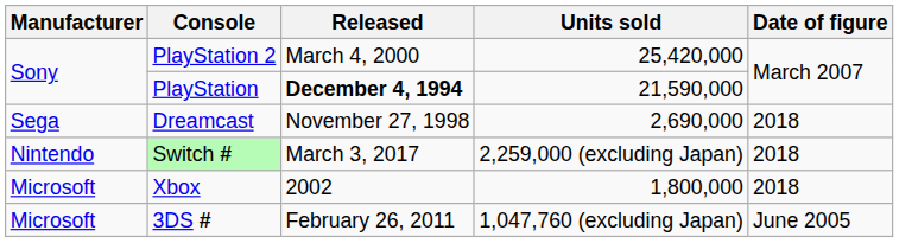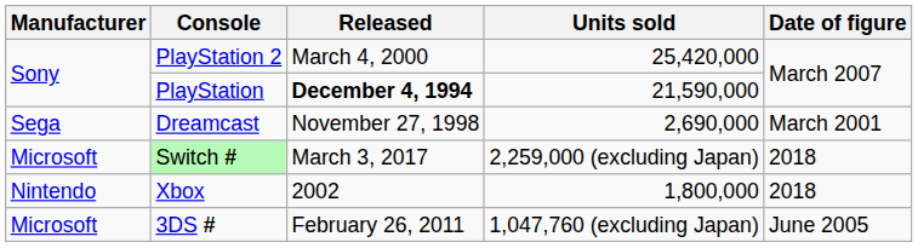Dreamcast | Date of figure: 2018 -> March 2001
Switch # | Manufacturer: Nintendo -> Microsoft
Xbox | Manufacturer: Microsoft -> Nintendo
